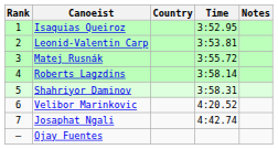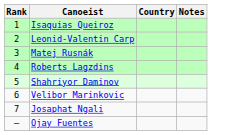- column: Time | 3:52.95 | 3:53.81 | 3:55.72 | 3:58.14 | 3:58.31 | 4:20.52 | 4:42.74
